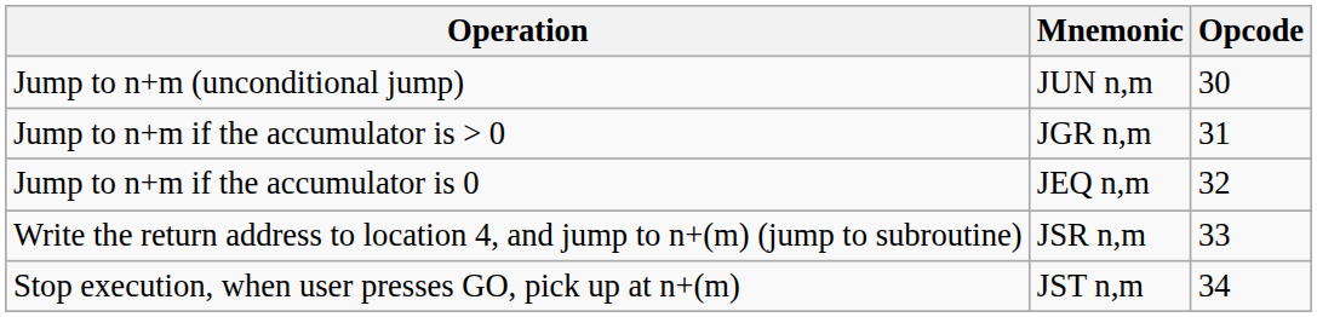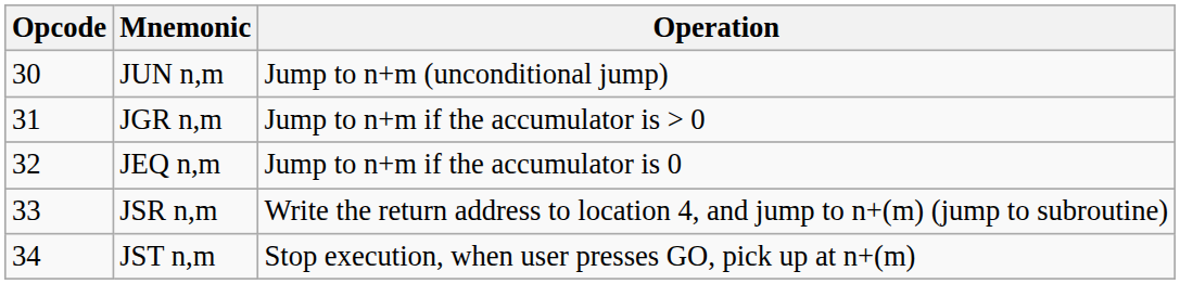columns swapped: Opcode <-> Operation
